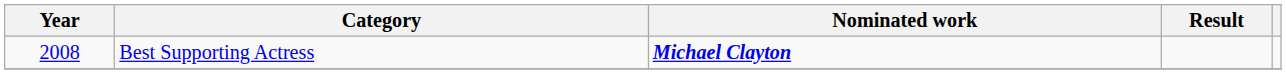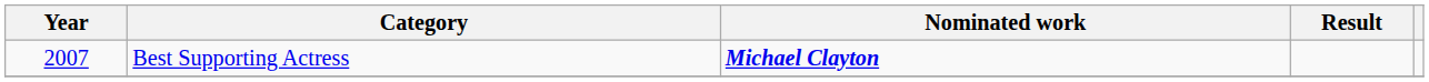Best Supporting Actress | Year: 2008 -> 2007
